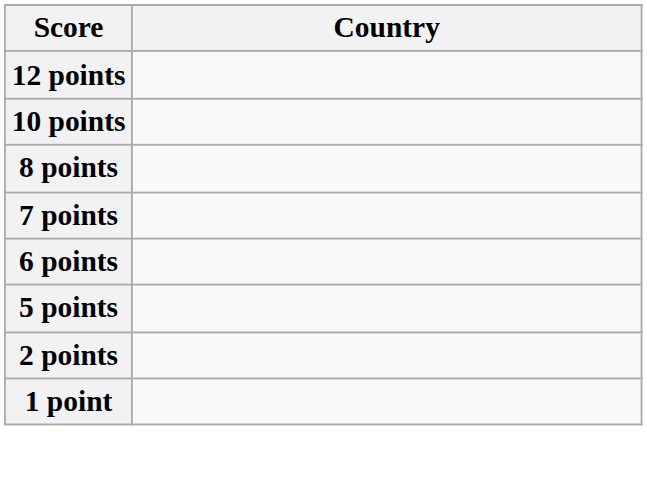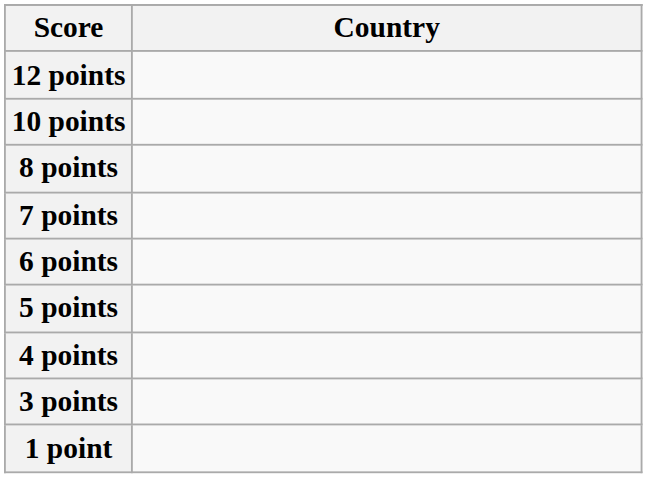+ row: 4 points
+ row: 3 points
- row: 2 points
